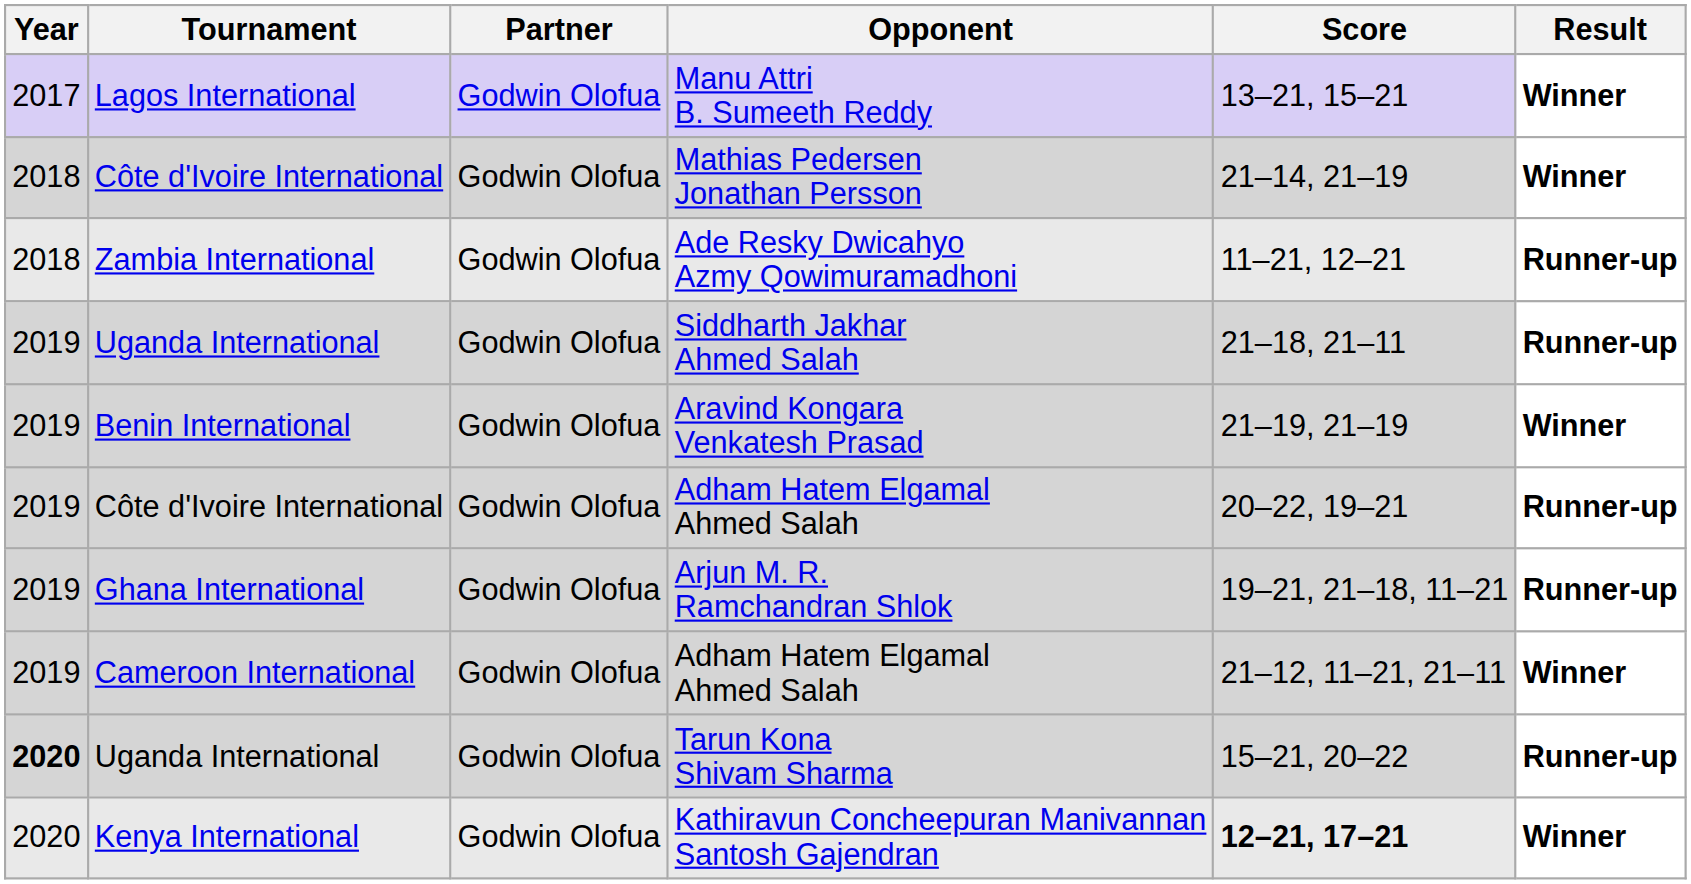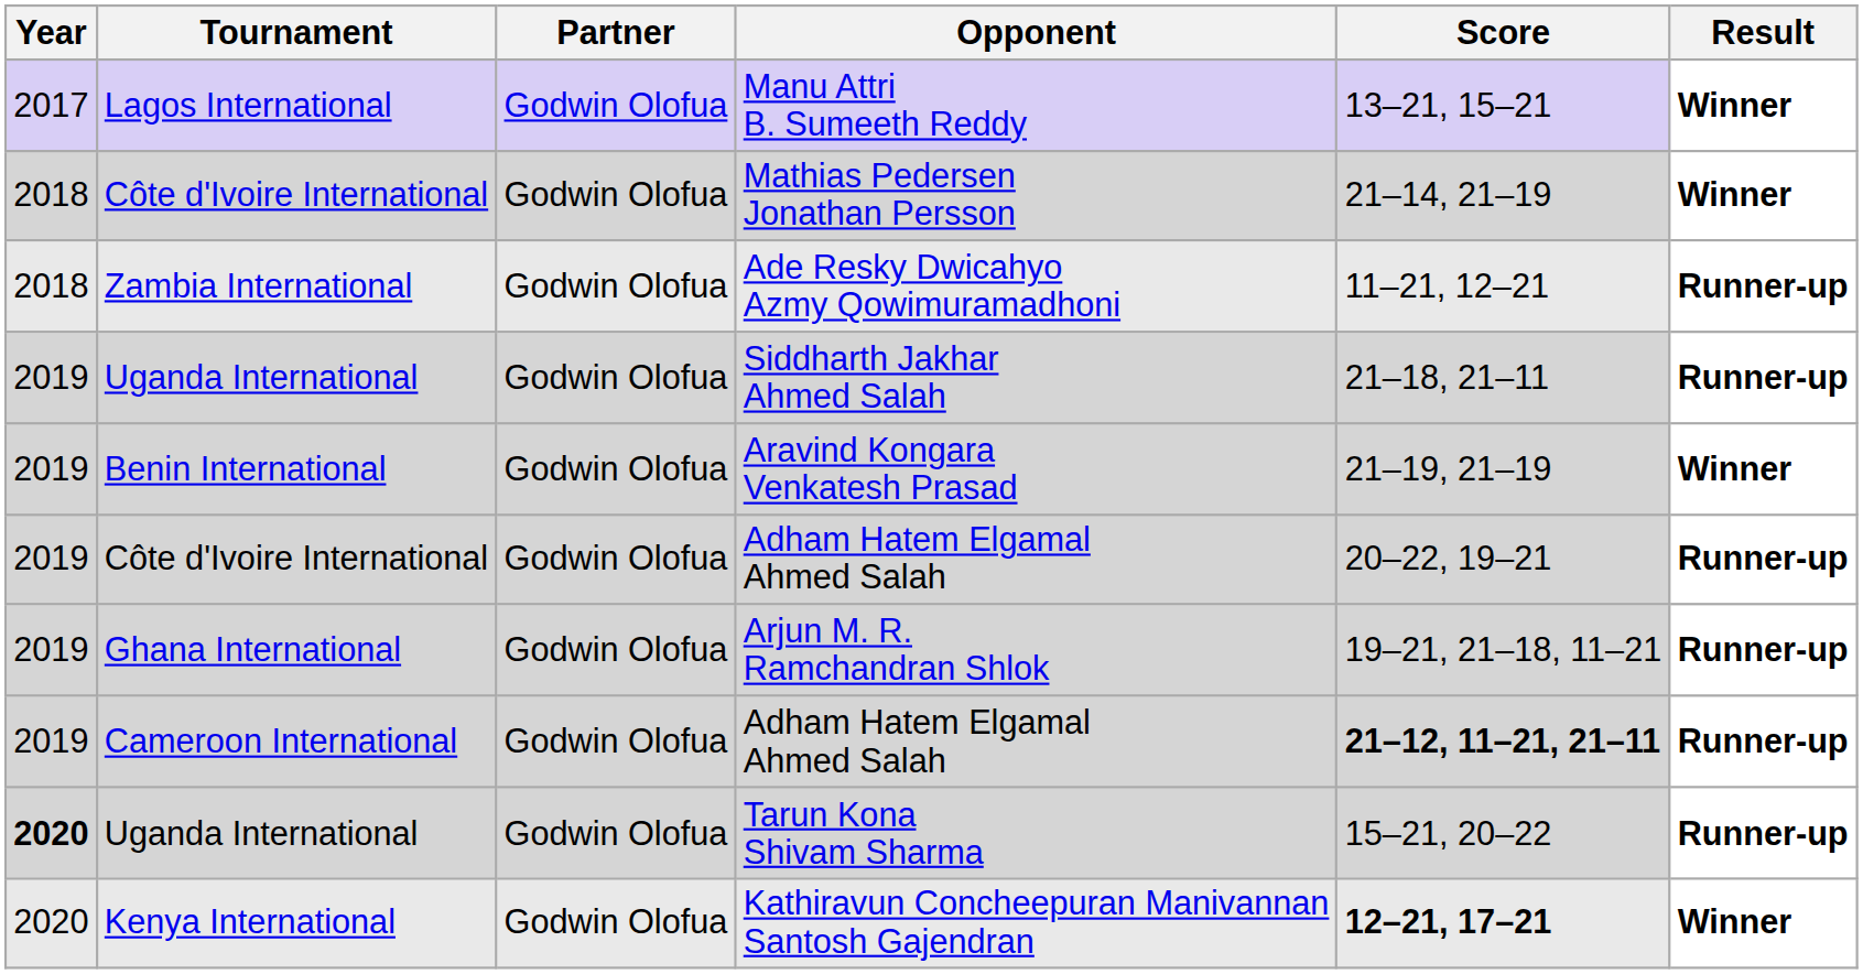Cameroon International / Adham Hatem Elgamal Ahmed Salah | Score: normal -> bold
Cameroon International / Adham Hatem Elgamal Ahmed Salah | Result: Winner -> Runner-up
